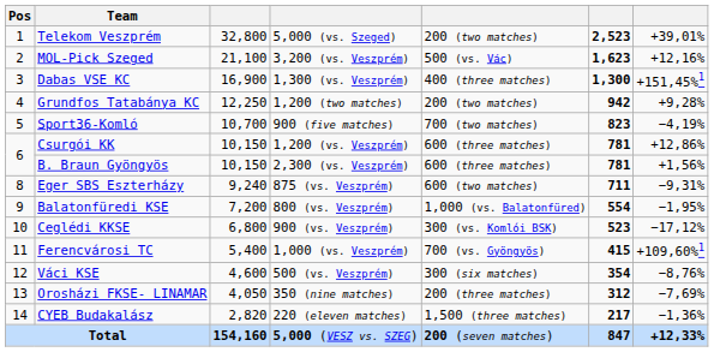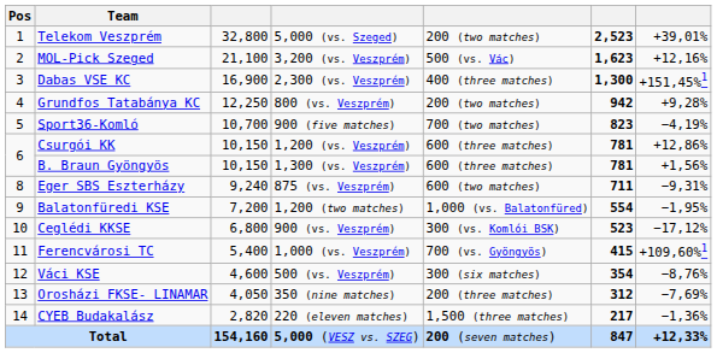Dabas VSE KC | column 4: 1,300 (vs. Veszprém) -> 2,300 (vs. Veszprém)
Grundfos Tatabánya KC | column 4: 1,200 (two matches) -> 800 (vs. Veszprém)
B. Braun Gyöngyös | column 4: 2,300 (vs. Veszprém) -> 1,300 (vs. Veszprém)
Balatonfüredi KSE | column 4: 800 (vs. Veszprém) -> 1,200 (two matches)
